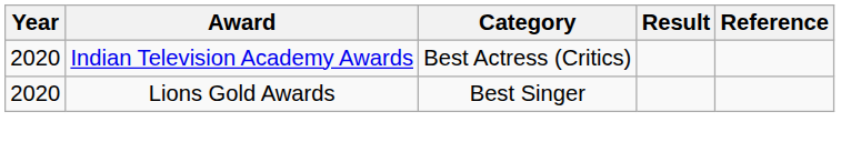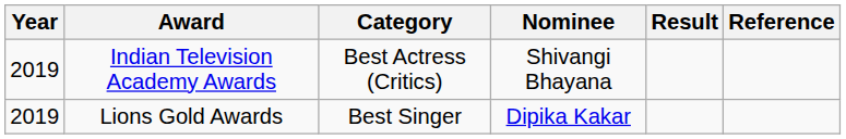+ column: Nominee | Shivangi Bhayana | Dipika Kakar
Indian Television Academy Awards | Year: 2020 -> 2019
Lions Gold Awards | Year: 2020 -> 2019
